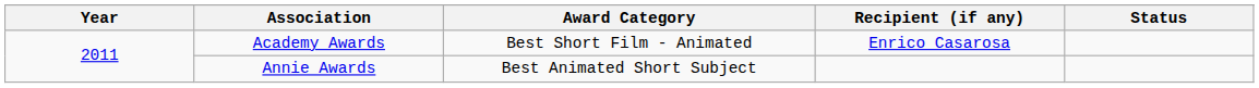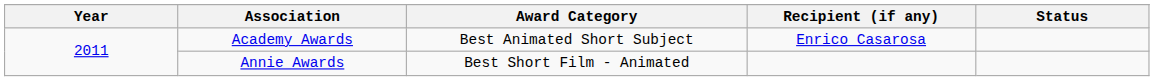Academy Awards | Award Category: Best Short Film - Animated -> Best Animated Short Subject
Annie Awards | Award Category: Best Animated Short Subject -> Best Short Film - Animated
